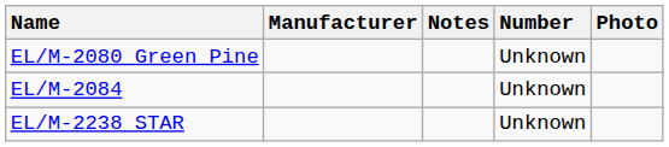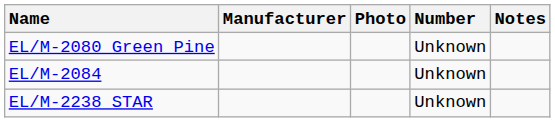columns swapped: Photo <-> Notes
